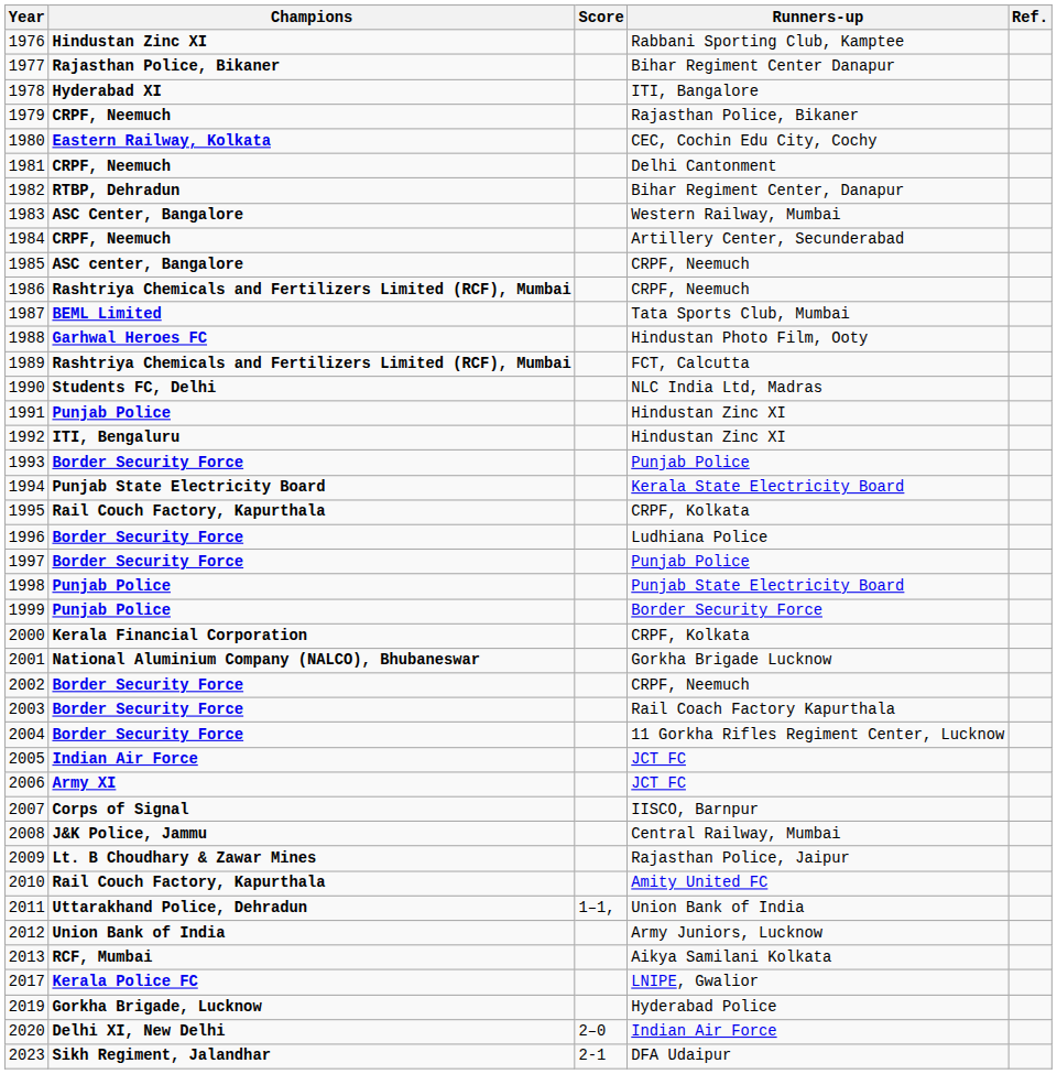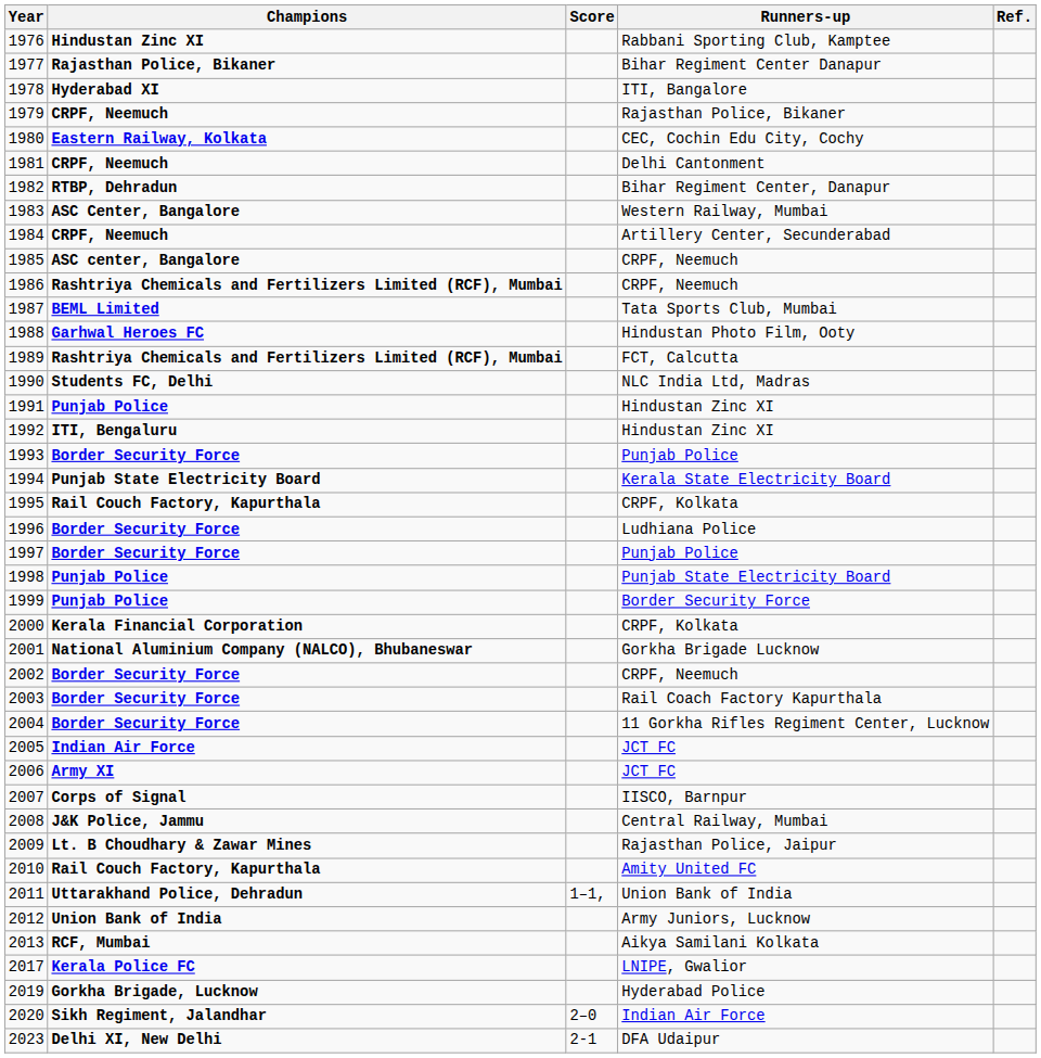2020 | Champions: Delhi XI, New Delhi -> Sikh Regiment, Jalandhar
2023 | Champions: Sikh Regiment, Jalandhar -> Delhi XI, New Delhi
